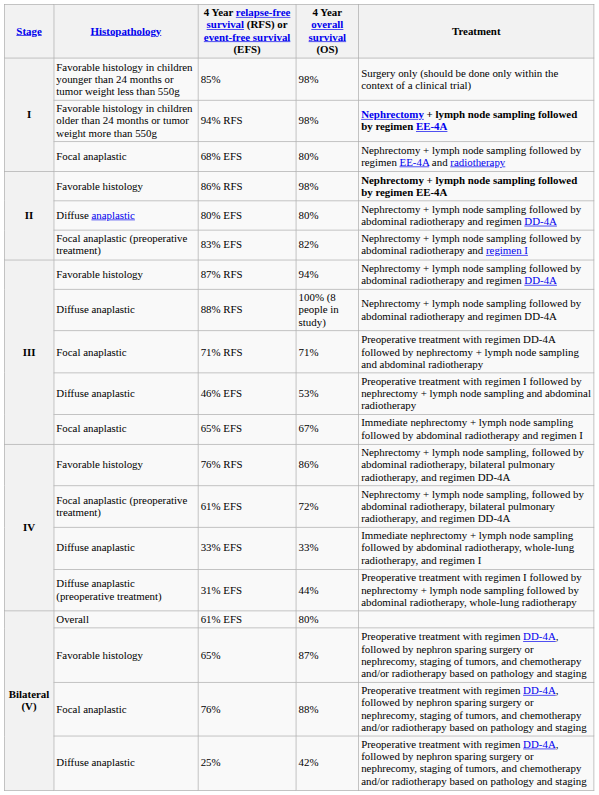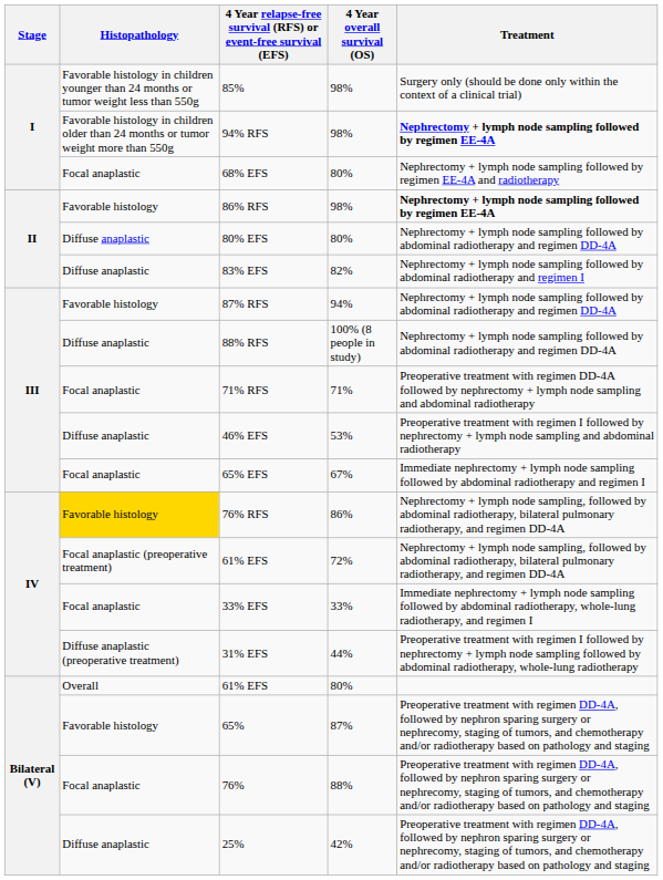83% EFS | Histopathology: Focal anaplastic (preoperative treatment) -> Diffuse anaplastic
76% RFS | Histopathology: no background -> gold background
33% EFS | Histopathology: Diffuse anaplastic -> Focal anaplastic
